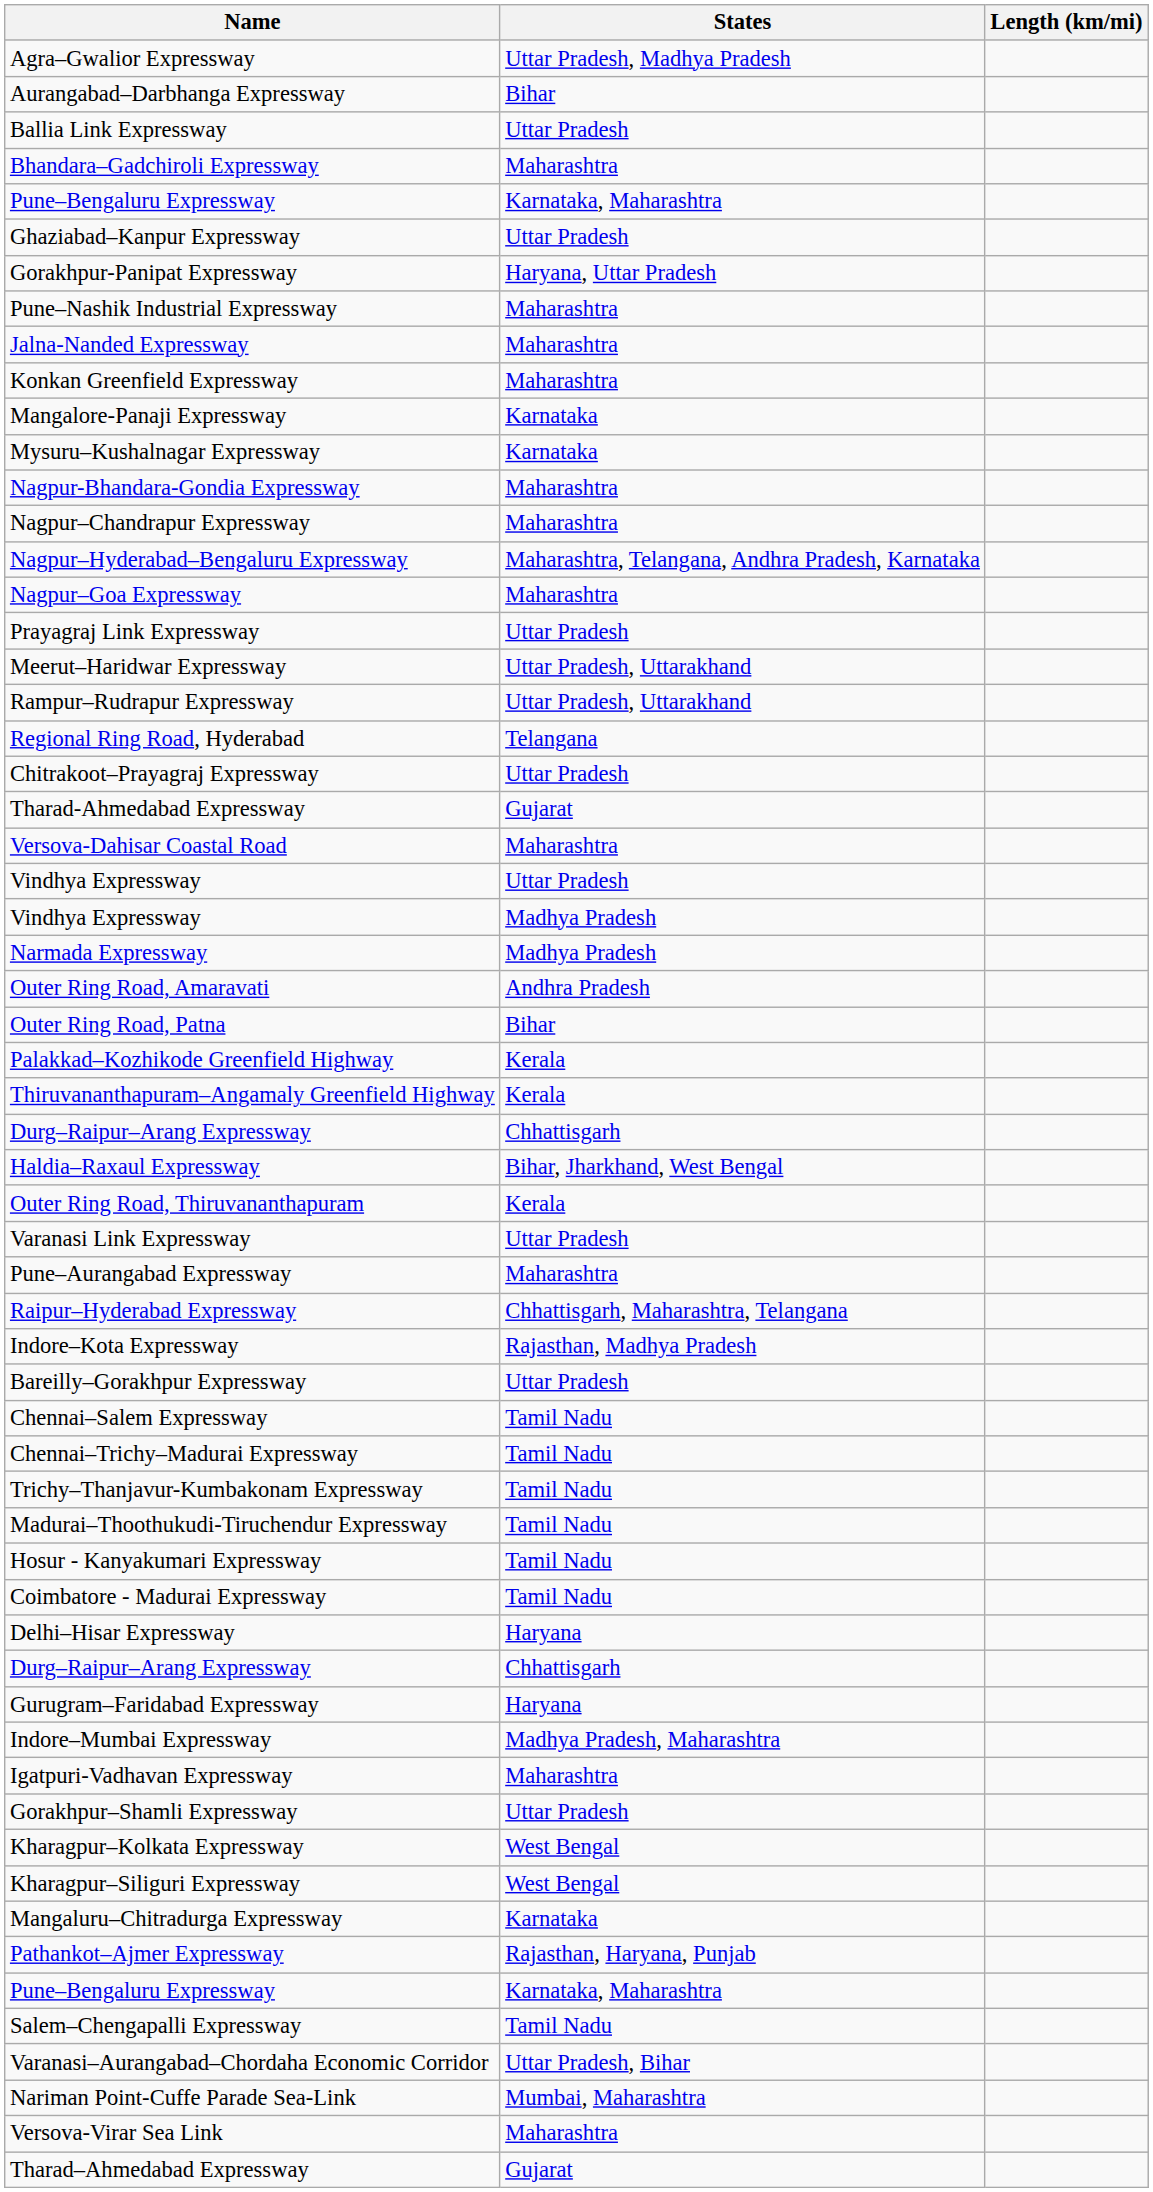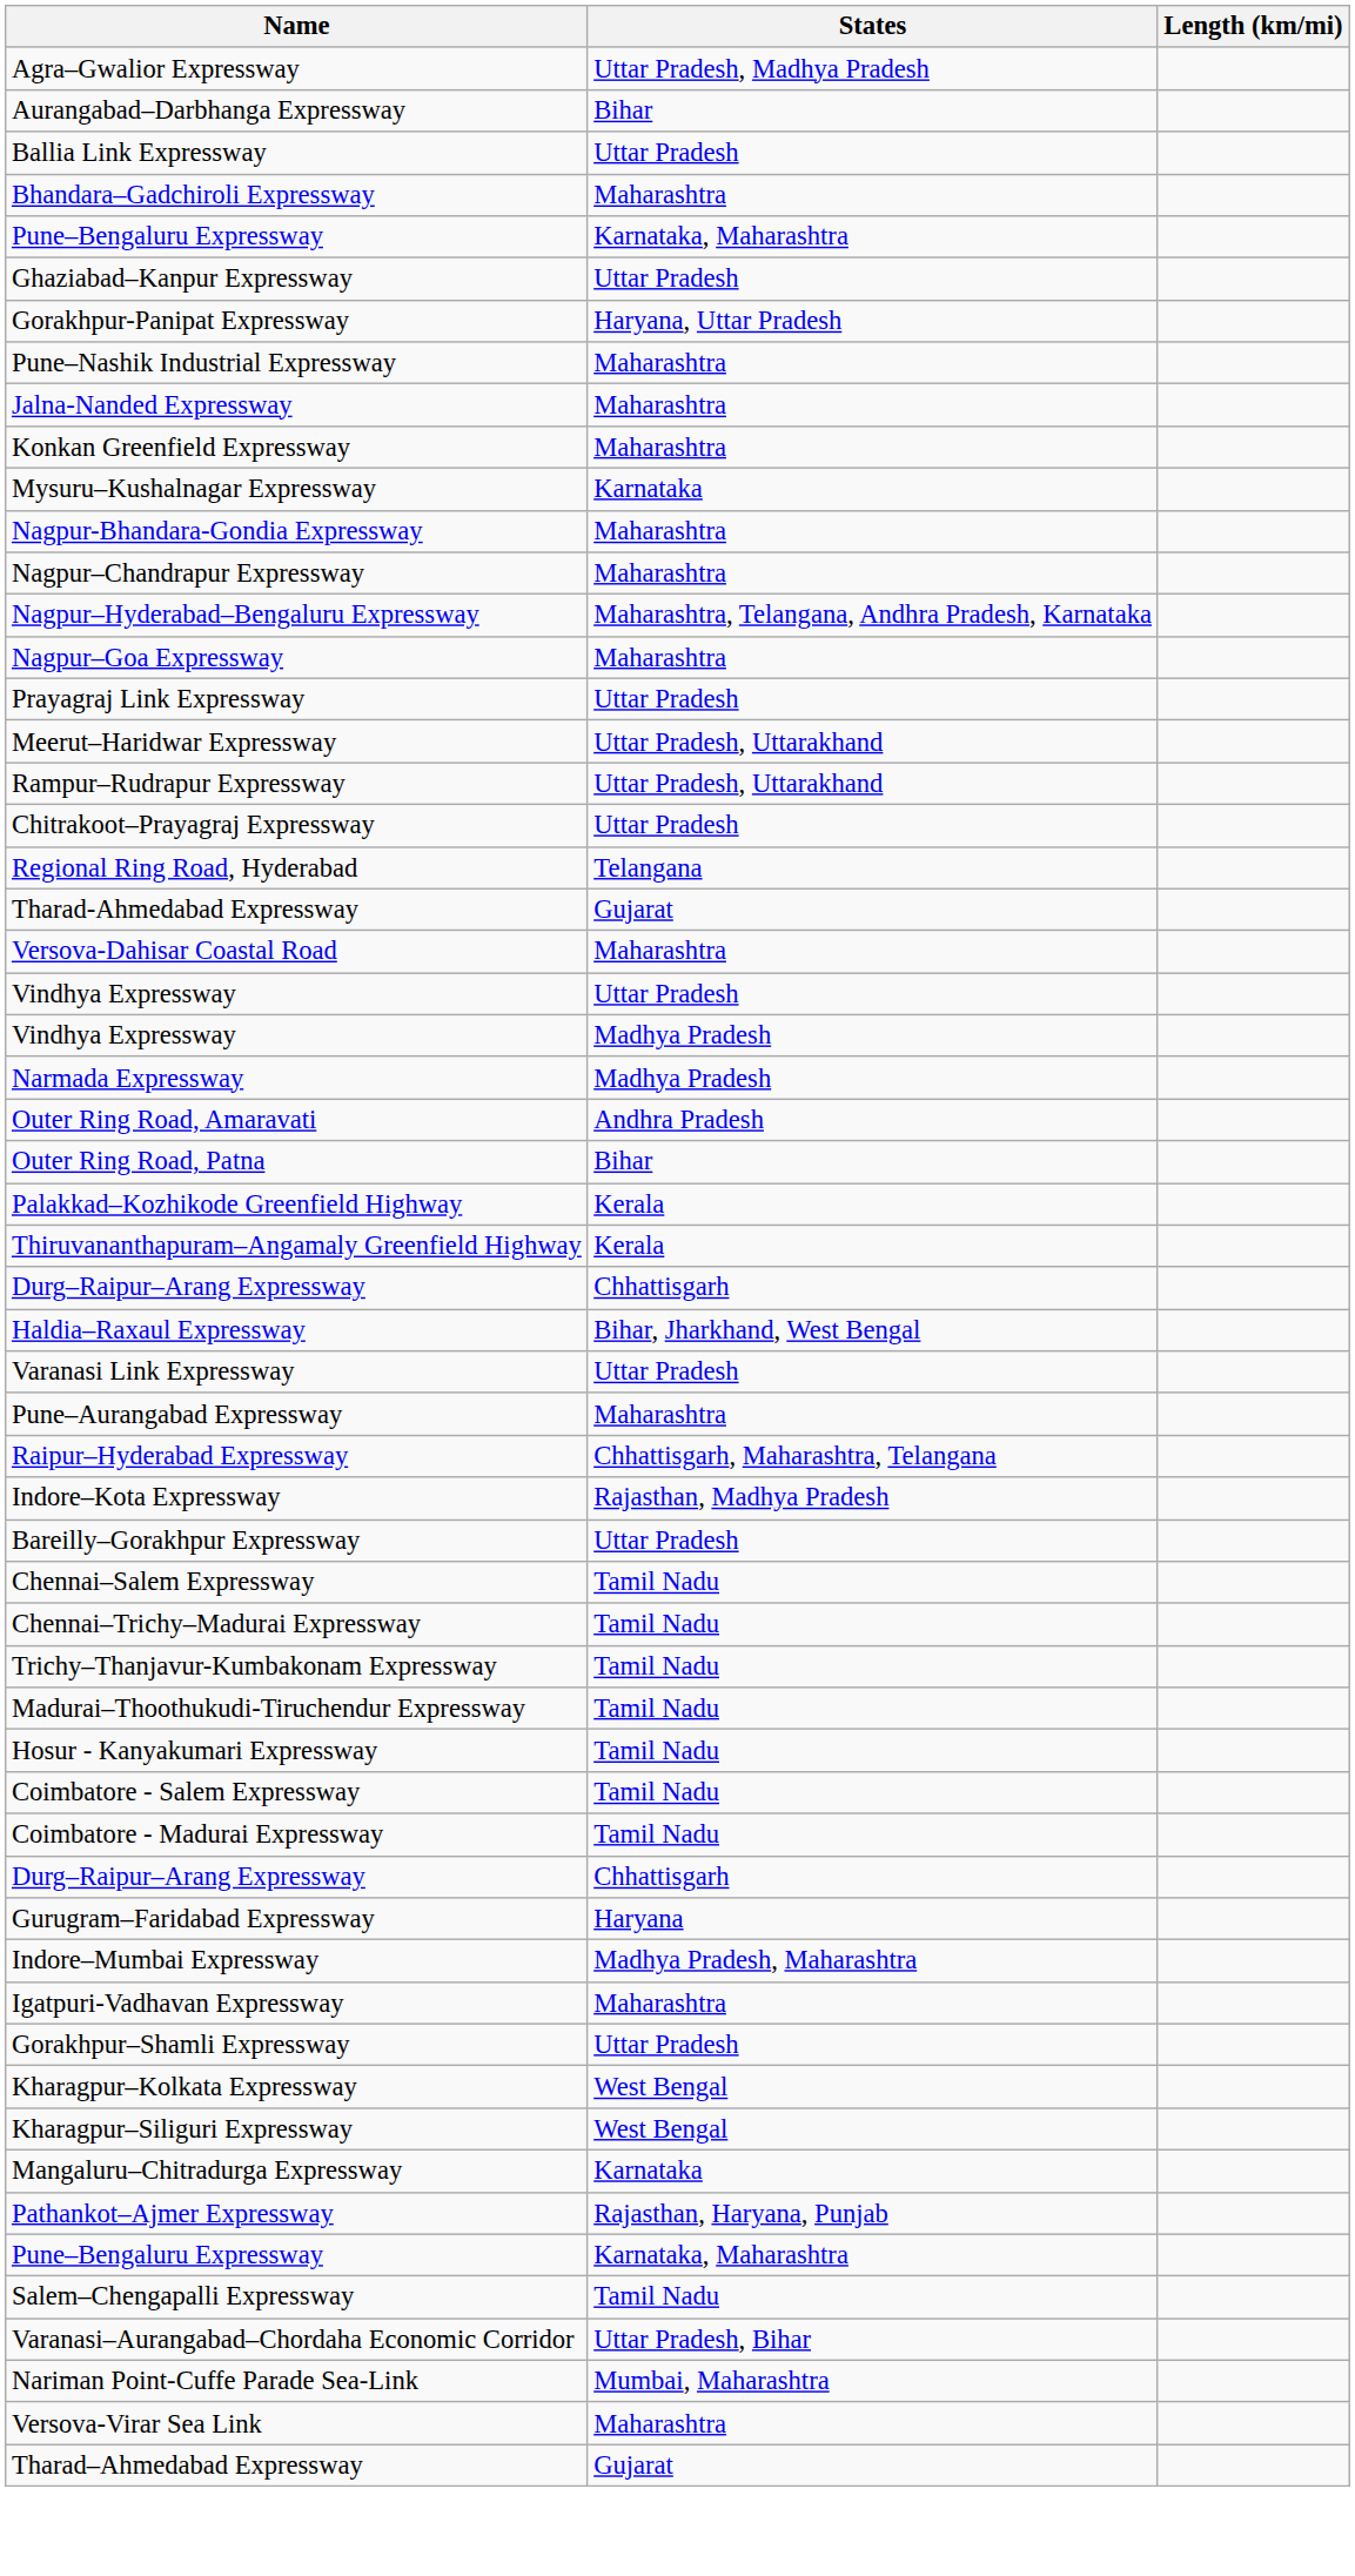- row: Mangalore-Panaji Expressway | Karnataka
rows swapped: Regional Ring Road, Hyderabad <-> Chitrakoot–Prayagraj Expressway
- row: Outer Ring Road, Thiruvananthapuram | Kerala
+ row: Coimbatore - Salem Expressway | Tamil Nadu
- row: Delhi–Hisar Expressway | Haryana
